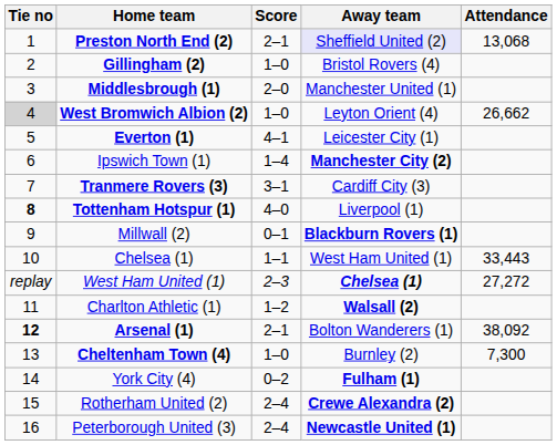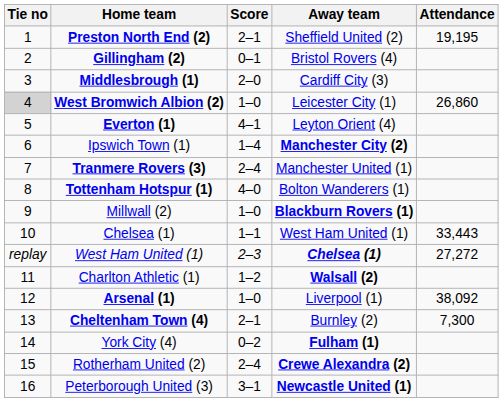Preston North End (2) | Away team: lavender background -> no background
Preston North End (2) | Attendance: 13,068 -> 19,195
Gillingham (2) | Score: 1–0 -> 0–1
Middlesbrough (1) | Away team: Manchester United (1) -> Cardiff City (3)
West Bromwich Albion (2) | Away team: Leyton Orient (4) -> Leicester City (1)
West Bromwich Albion (2) | Attendance: 26,662 -> 26,860
Everton (1) | Away team: Leicester City (1) -> Leyton Orient (4)
Tranmere Rovers (3) | Score: 3–1 -> 2–4
Tranmere Rovers (3) | Away team: Cardiff City (3) -> Manchester United (1)
Tottenham Hotspur (1) | Tie no: bold -> normal
Tottenham Hotspur (1) | Away team: Liverpool (1) -> Bolton Wanderers (1)
Millwall (2) | Score: 0–1 -> 1–0
Arsenal (1) | Tie no: bold -> normal
Arsenal (1) | Score: 2–1 -> 1–0
Arsenal (1) | Away team: Bolton Wanderers (1) -> Liverpool (1)
Cheltenham Town (4) | Score: 1–0 -> 2–1
Peterborough United (3) | Score: 2–4 -> 3–1
